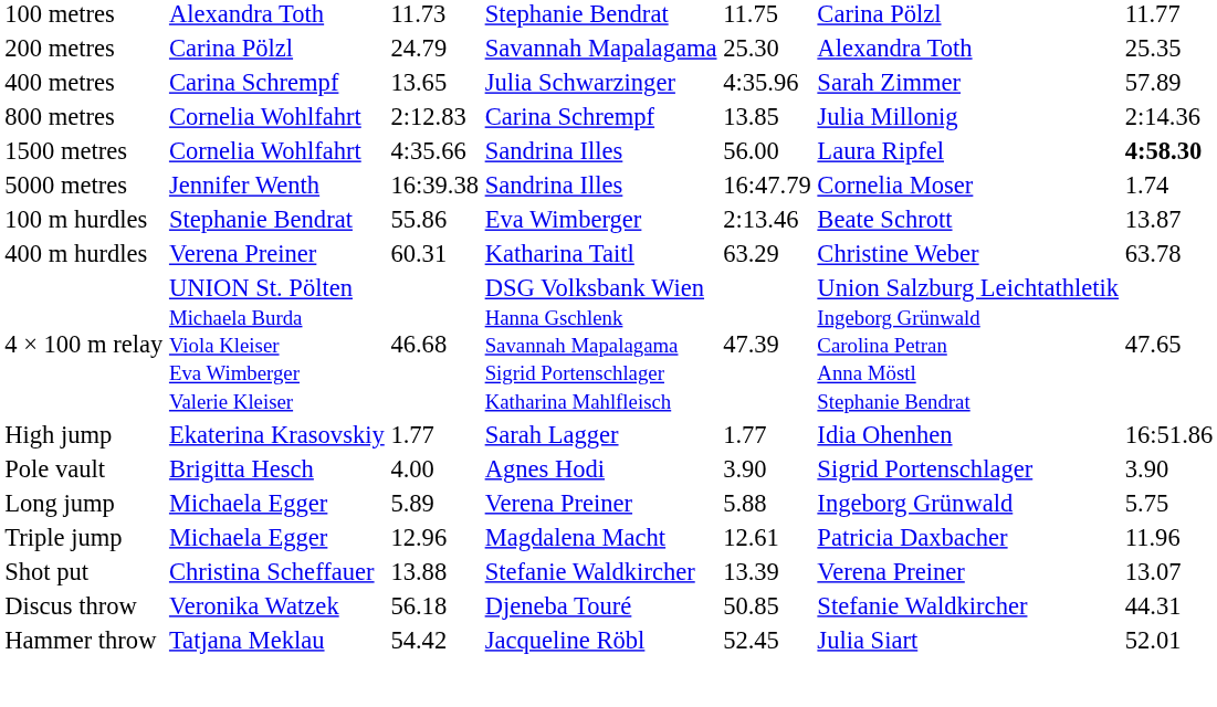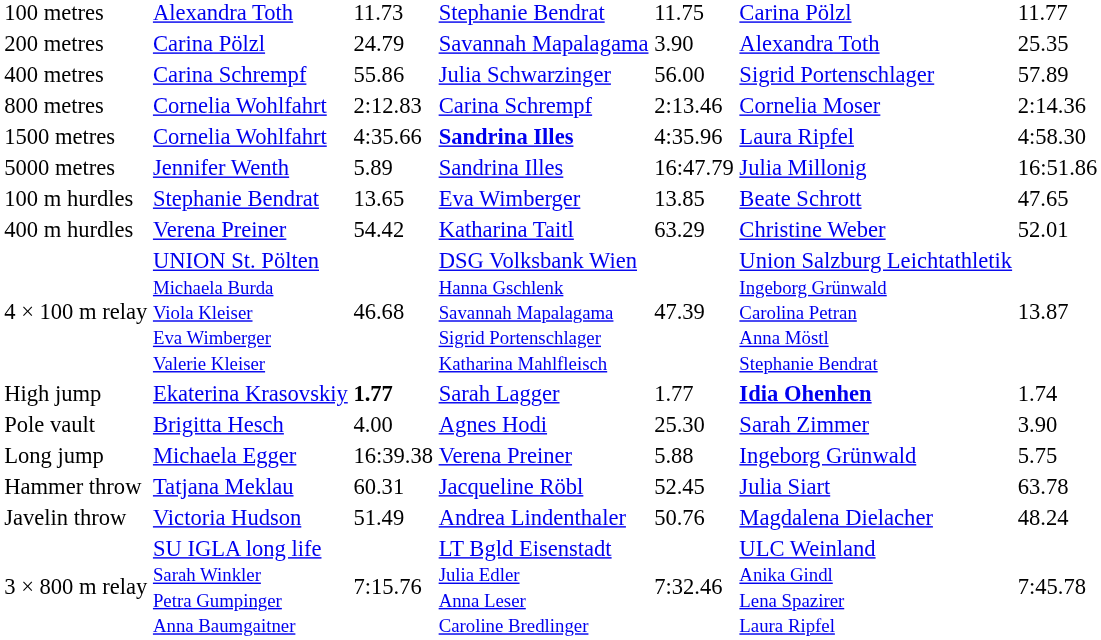200 metres | column 5: 25.30 -> 3.90
400 metres | column 3: 13.65 -> 55.86
400 metres | column 5: 4:35.96 -> 56.00
400 metres | column 6: Sarah Zimmer -> Sigrid Portenschlager
800 metres | column 5: 13.85 -> 2:13.46
800 metres | column 6: Julia Millonig -> Cornelia Moser
1500 metres | column 4: normal -> bold
1500 metres | column 5: 56.00 -> 4:35.96
1500 metres | column 7: bold -> normal
5000 metres | column 3: 16:39.38 -> 5.89
5000 metres | column 6: Cornelia Moser -> Julia Millonig
5000 metres | column 7: 1.74 -> 16:51.86
100 m hurdles | column 3: 55.86 -> 13.65
100 m hurdles | column 5: 2:13.46 -> 13.85
100 m hurdles | column 7: 13.87 -> 47.65
400 m hurdles | column 3: 60.31 -> 54.42
400 m hurdles | column 7: 63.78 -> 52.01
4 × 100 m relay | column 7: 47.65 -> 13.87
High jump | column 3: normal -> bold
High jump | column 6: normal -> bold
High jump | column 7: 16:51.86 -> 1.74
Pole vault | column 5: 3.90 -> 25.30
Pole vault | column 6: Sigrid Portenschlager -> Sarah Zimmer
Long jump | column 3: 5.89 -> 16:39.38
- row: Triple jump | Michaela Egger | 12.96 | Magdalena Macht | 12.61 | Patricia Daxbacher | 11.96
- row: Shot put | Christina Scheffauer | 13.88 | Stefanie Waldkircher | 13.39 | Verena Preiner | 13.07
- row: Discus throw | Veronika Watzek | 56.18 | Djeneba Touré | 50.85 | Stefanie Waldkircher | 44.31
Hammer throw | column 3: 54.42 -> 60.31
Hammer throw | column 7: 52.01 -> 63.78
+ row: Javelin throw | Victoria Hudson | 51.49 | Andrea Lindenthaler | 50.76 | Magdalena Dielacher | 48.24
+ row: 3 × 800 m relay | SU IGLA long life Sarah Winkler Petra Gumpinger Anna Baumgaitner | 7:15.76 | LT Bgld Eisenstadt Julia Edler Anna Leser Caroline Bredlinger | 7:32.46 | ULC Weinland Anika Gindl Lena Spazirer Laura Ripfel | 7:45.78
